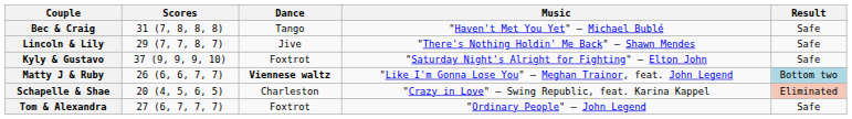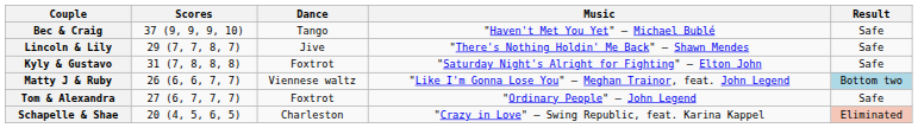Bec & Craig | Scores: 31 (7, 8, 8, 8) -> 37 (9, 9, 9, 10)
Kyly & Gustavo | Scores: 37 (9, 9, 9, 10) -> 31 (7, 8, 8, 8)
Matty J & Ruby | Dance: bold -> normal
rows swapped: Schapelle & Shae <-> Tom & Alexandra
